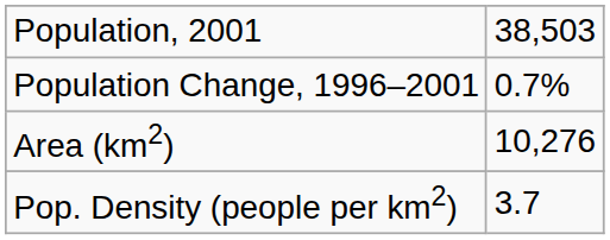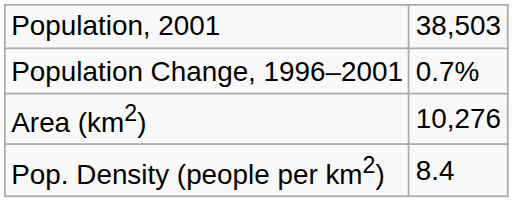Pop. Density (people per km2) | column 2: 3.7 -> 8.4
